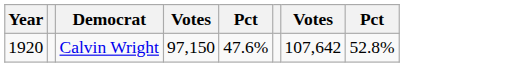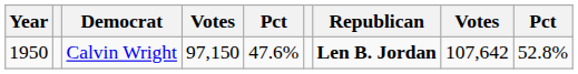+ column: Republican | Len B. Jordan
Calvin Wright | Year: 1920 -> 1950
